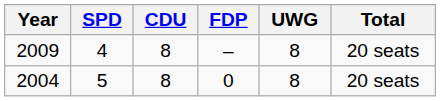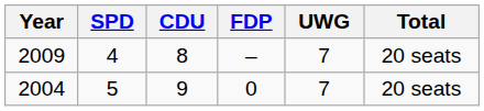2009 | UWG: 8 -> 7
2004 | CDU: 8 -> 9
2004 | UWG: 8 -> 7
